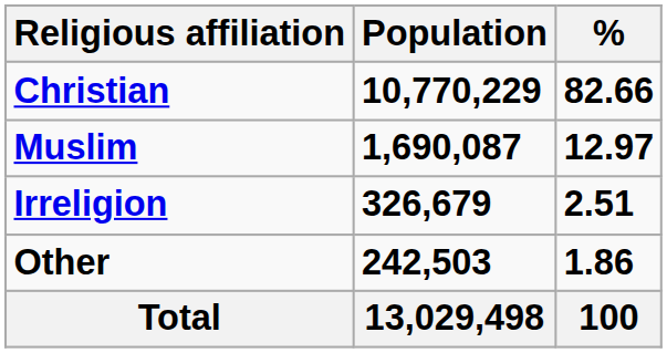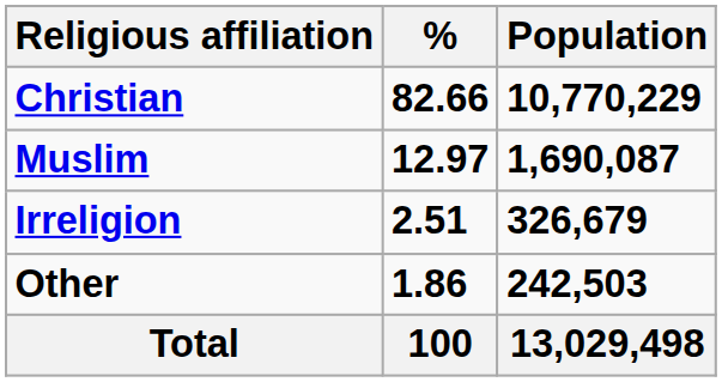columns swapped: Population <-> %
